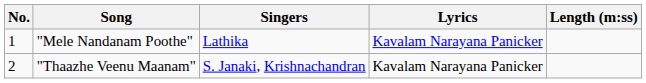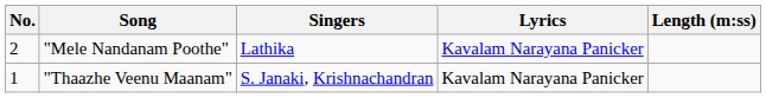"Mele Nandanam Poothe" | No.: 1 -> 2
"Thaazhe Veenu Maanam" | No.: 2 -> 1
